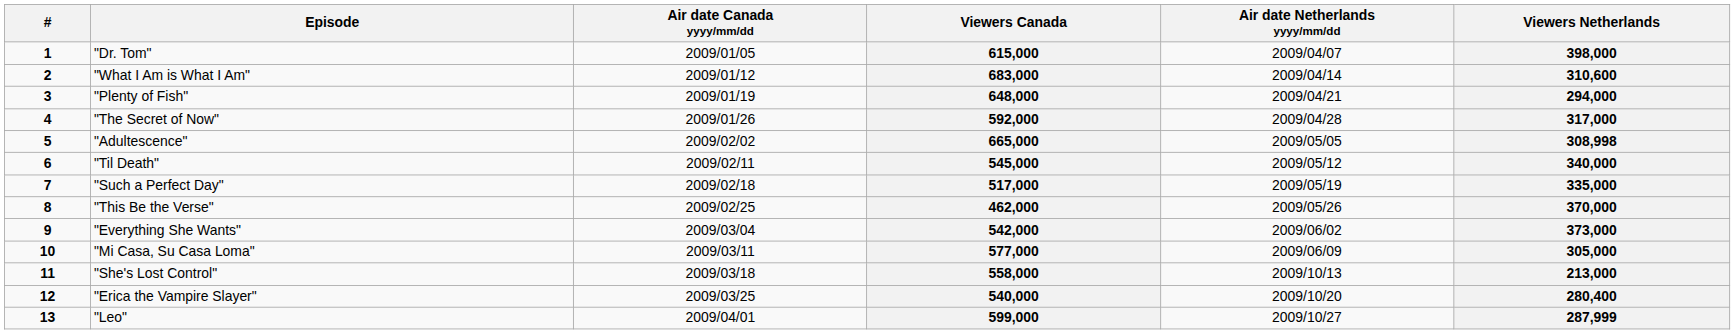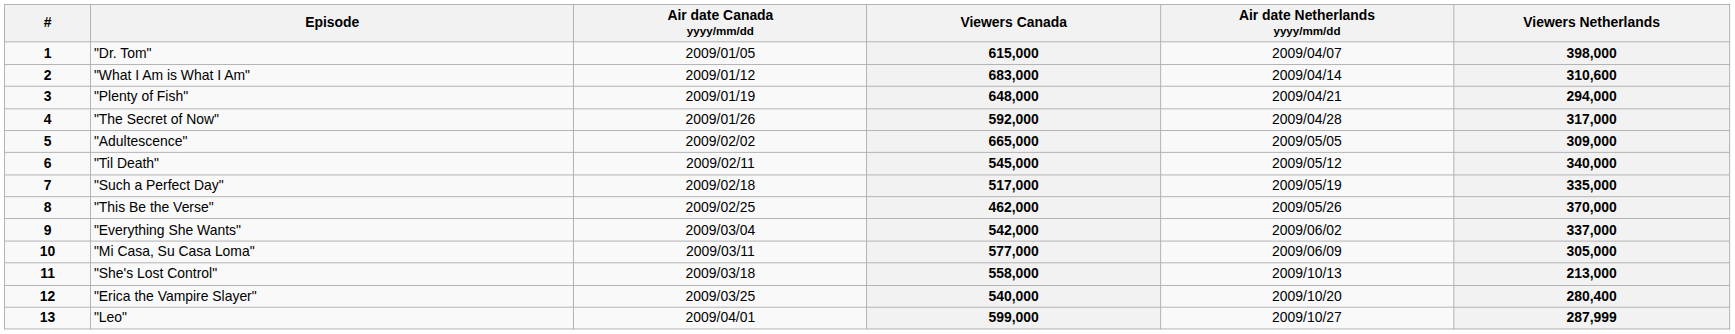665,000 | Viewers Netherlands: 308,998 -> 309,000
542,000 | Viewers Netherlands: 373,000 -> 337,000
